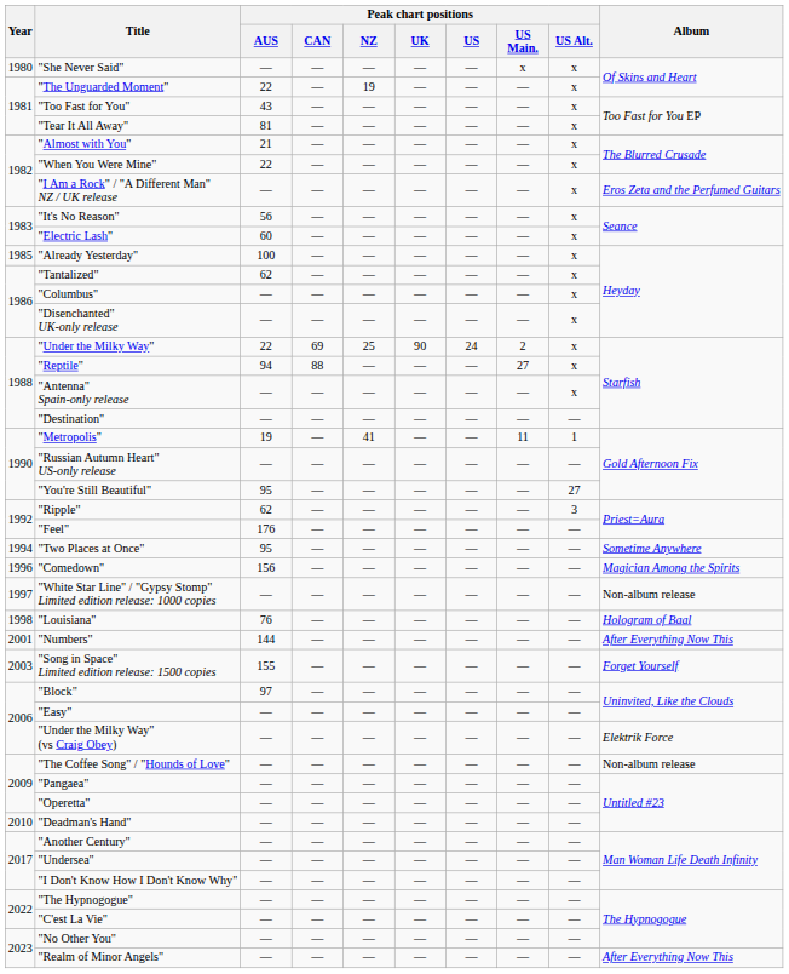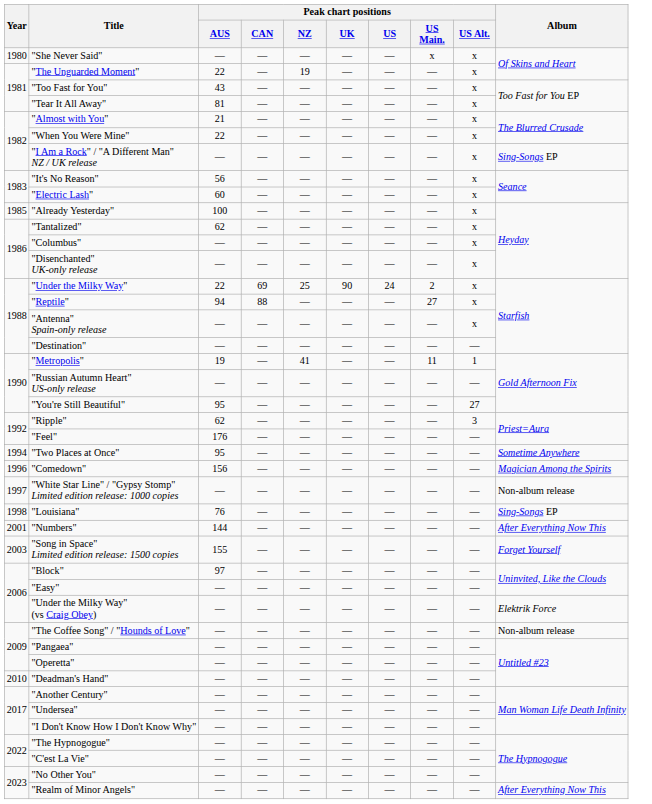"I Am a Rock" / "A Different Man" NZ / UK release | Album: Eros Zeta and the Perfumed Guitars -> Sing-Songs EP
"Louisiana" | Album: Hologram of Baal -> Sing-Songs EP
